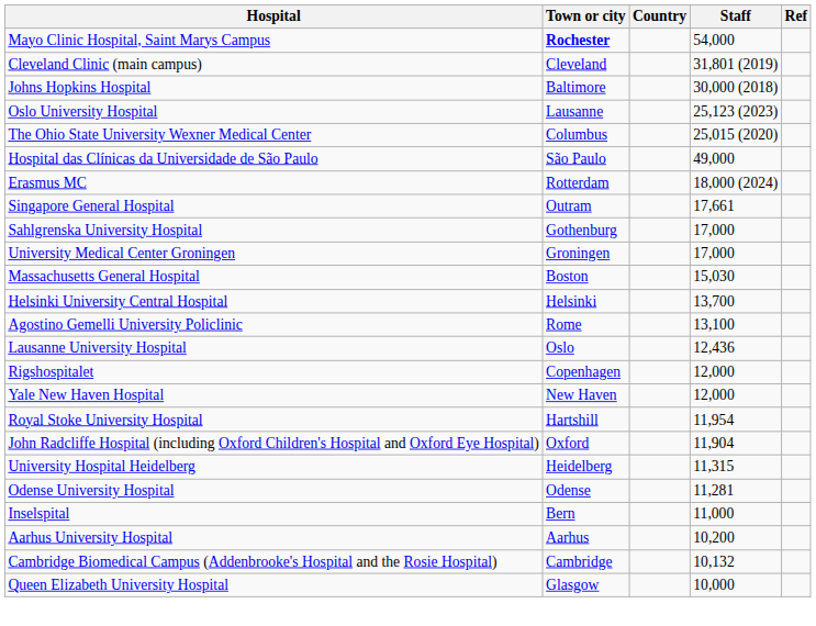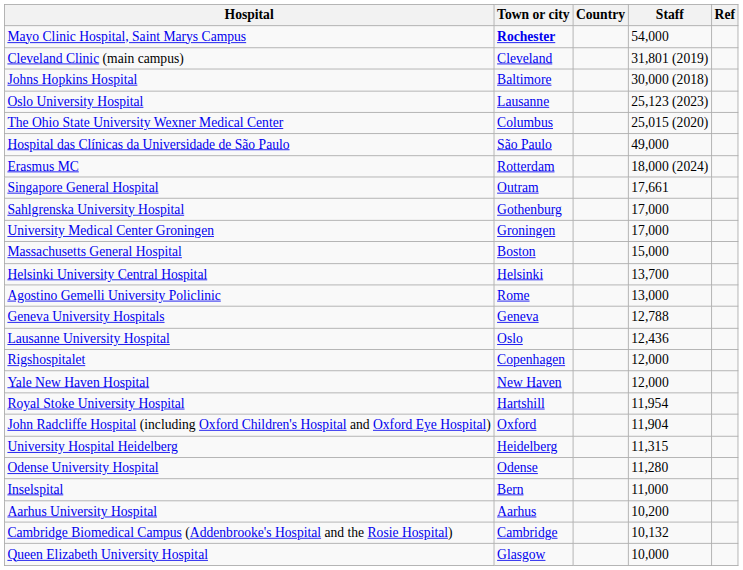Massachusetts General Hospital | Staff: 15,030 -> 15,000
Agostino Gemelli University Policlinic | Staff: 13,100 -> 13,000
+ row: Geneva University Hospitals | Geneva | 12,788
Odense University Hospital | Staff: 11,281 -> 11,280
